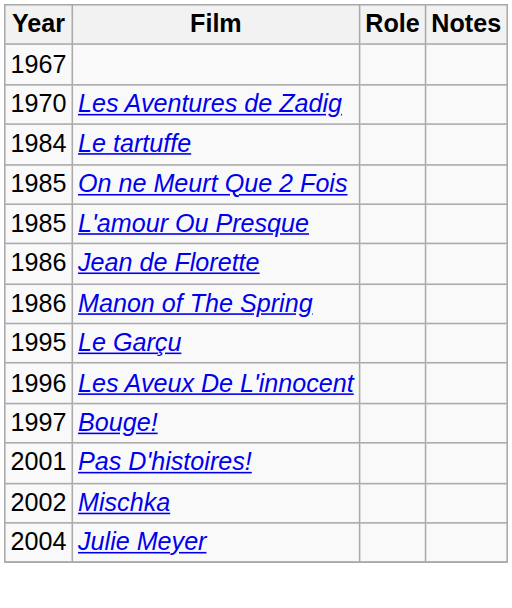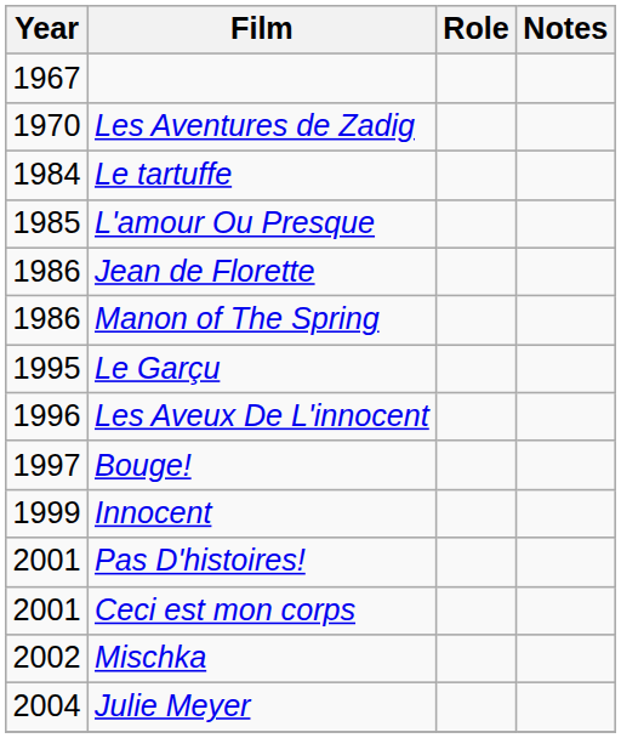- row: 1985 | On ne Meurt Que 2 Fois
+ row: 1999 | Innocent
+ row: 2001 | Ceci est mon corps
